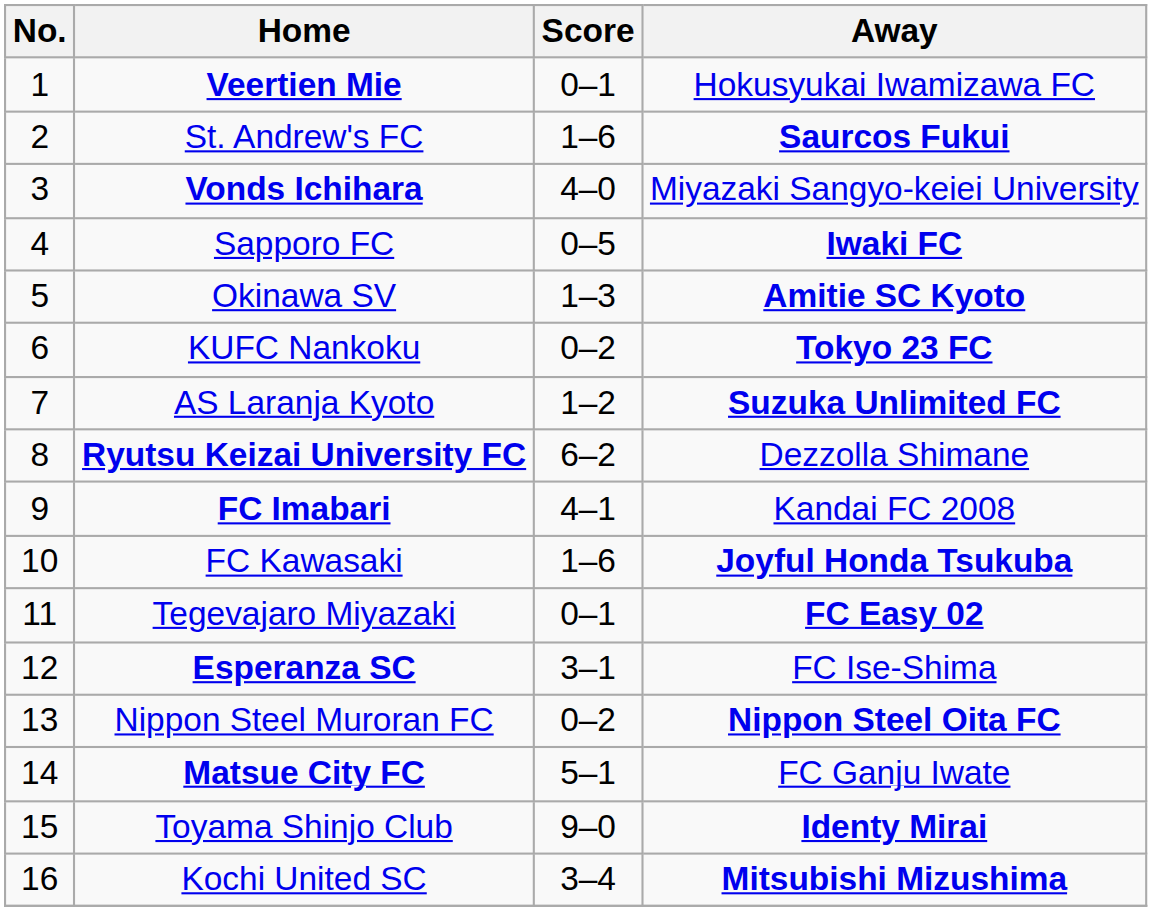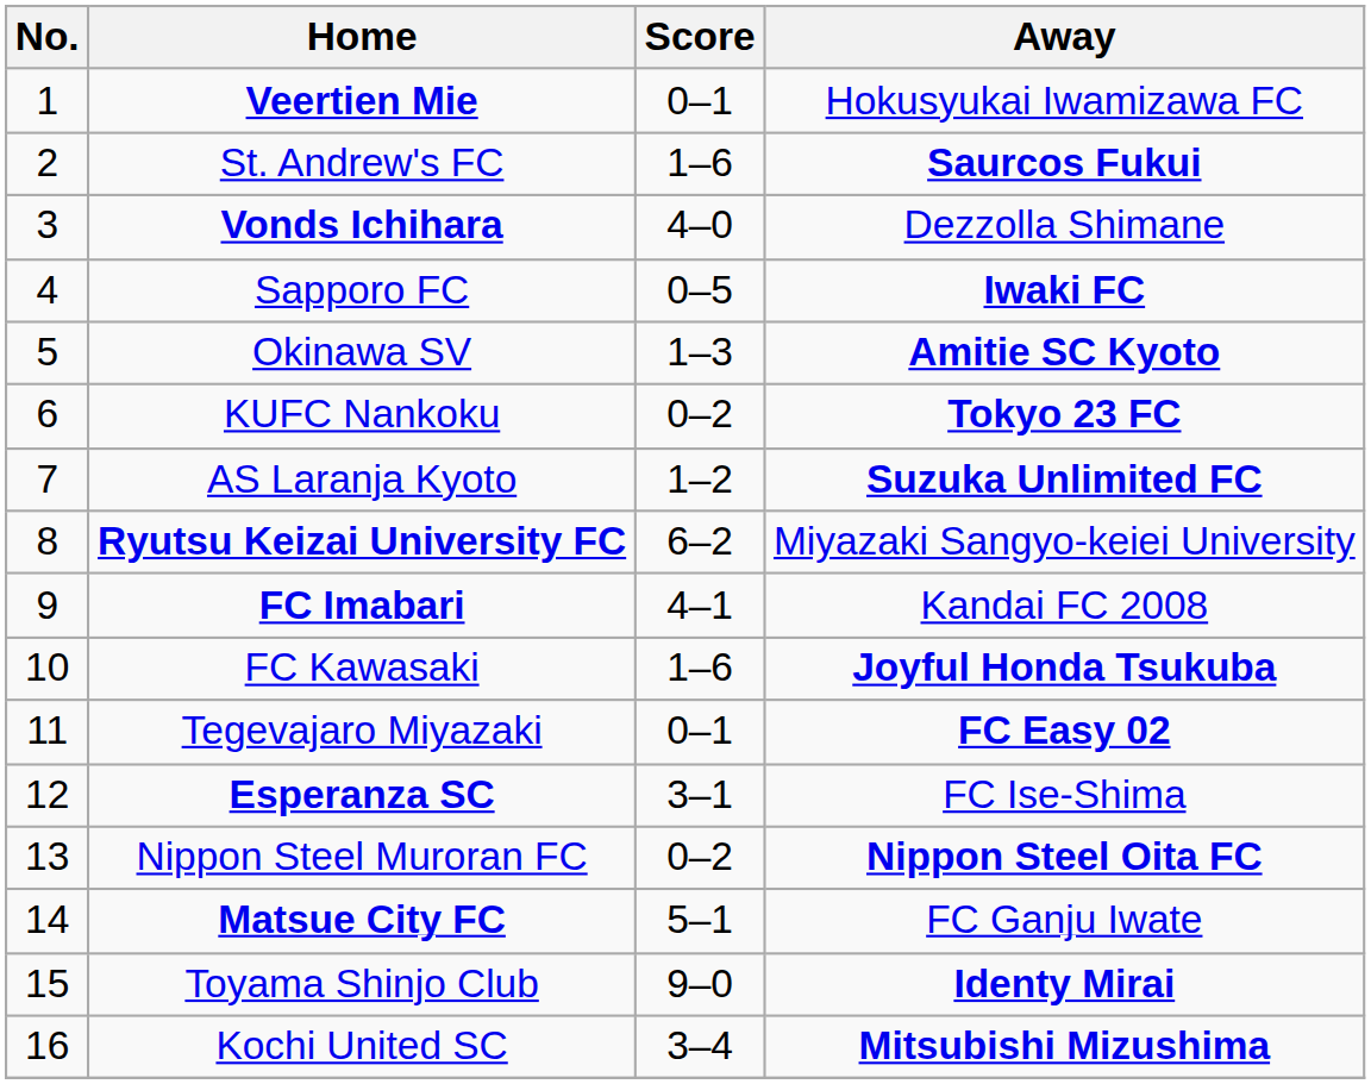Vonds Ichihara | Away: Miyazaki Sangyo-keiei University -> Dezzolla Shimane
Ryutsu Keizai University FC | Away: Dezzolla Shimane -> Miyazaki Sangyo-keiei University
